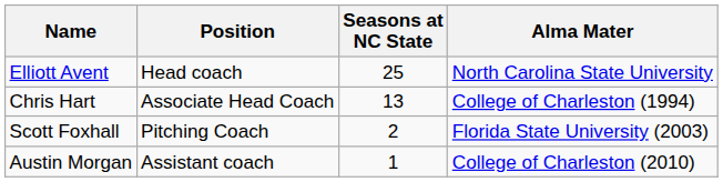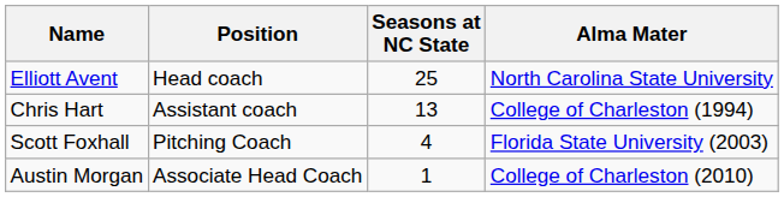Chris Hart | Position: Associate Head Coach -> Assistant coach
Scott Foxhall | Seasons at NC State: 2 -> 4
Austin Morgan | Position: Assistant coach -> Associate Head Coach
